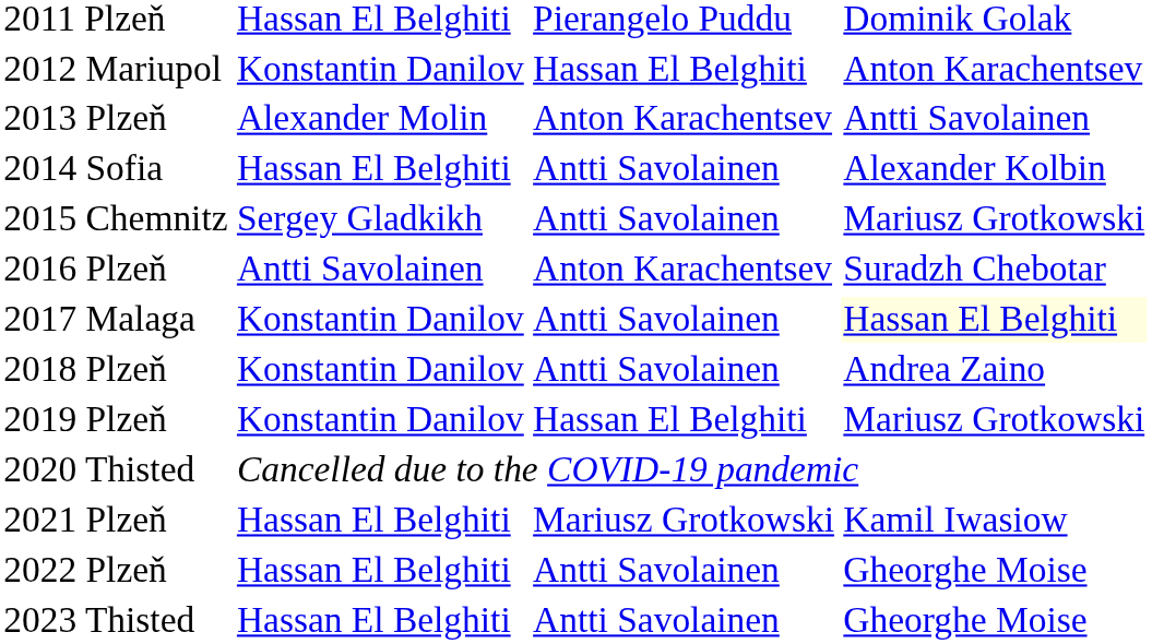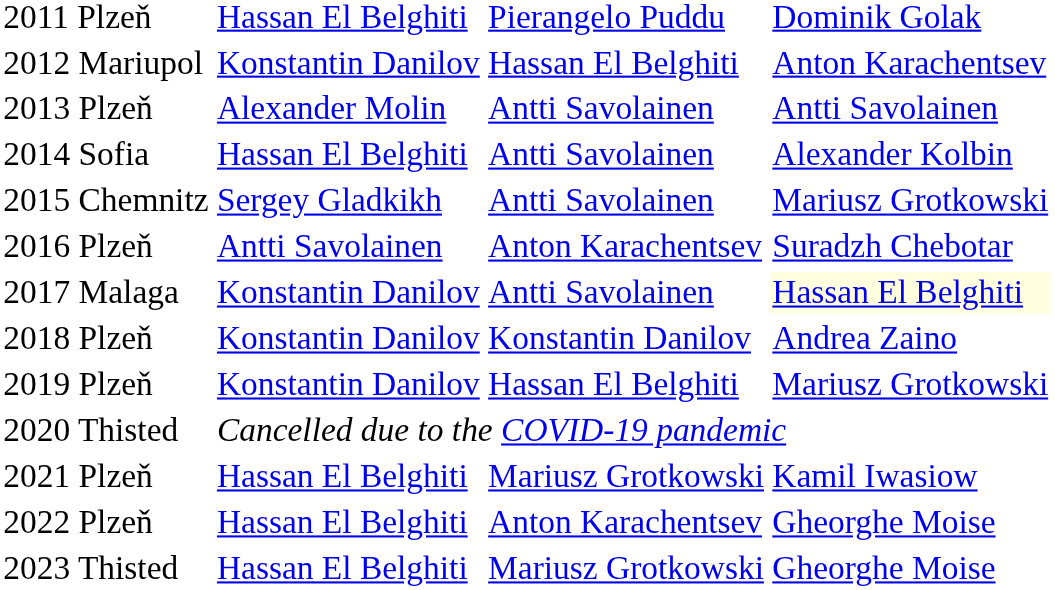2013 Plzeň | column 3: Anton Karachentsev -> Antti Savolainen
2018 Plzeň | column 3: Antti Savolainen -> Konstantin Danilov
2022 Plzeň | column 3: Antti Savolainen -> Anton Karachentsev
2023 Thisted | column 3: Antti Savolainen -> Mariusz Grotkowski
